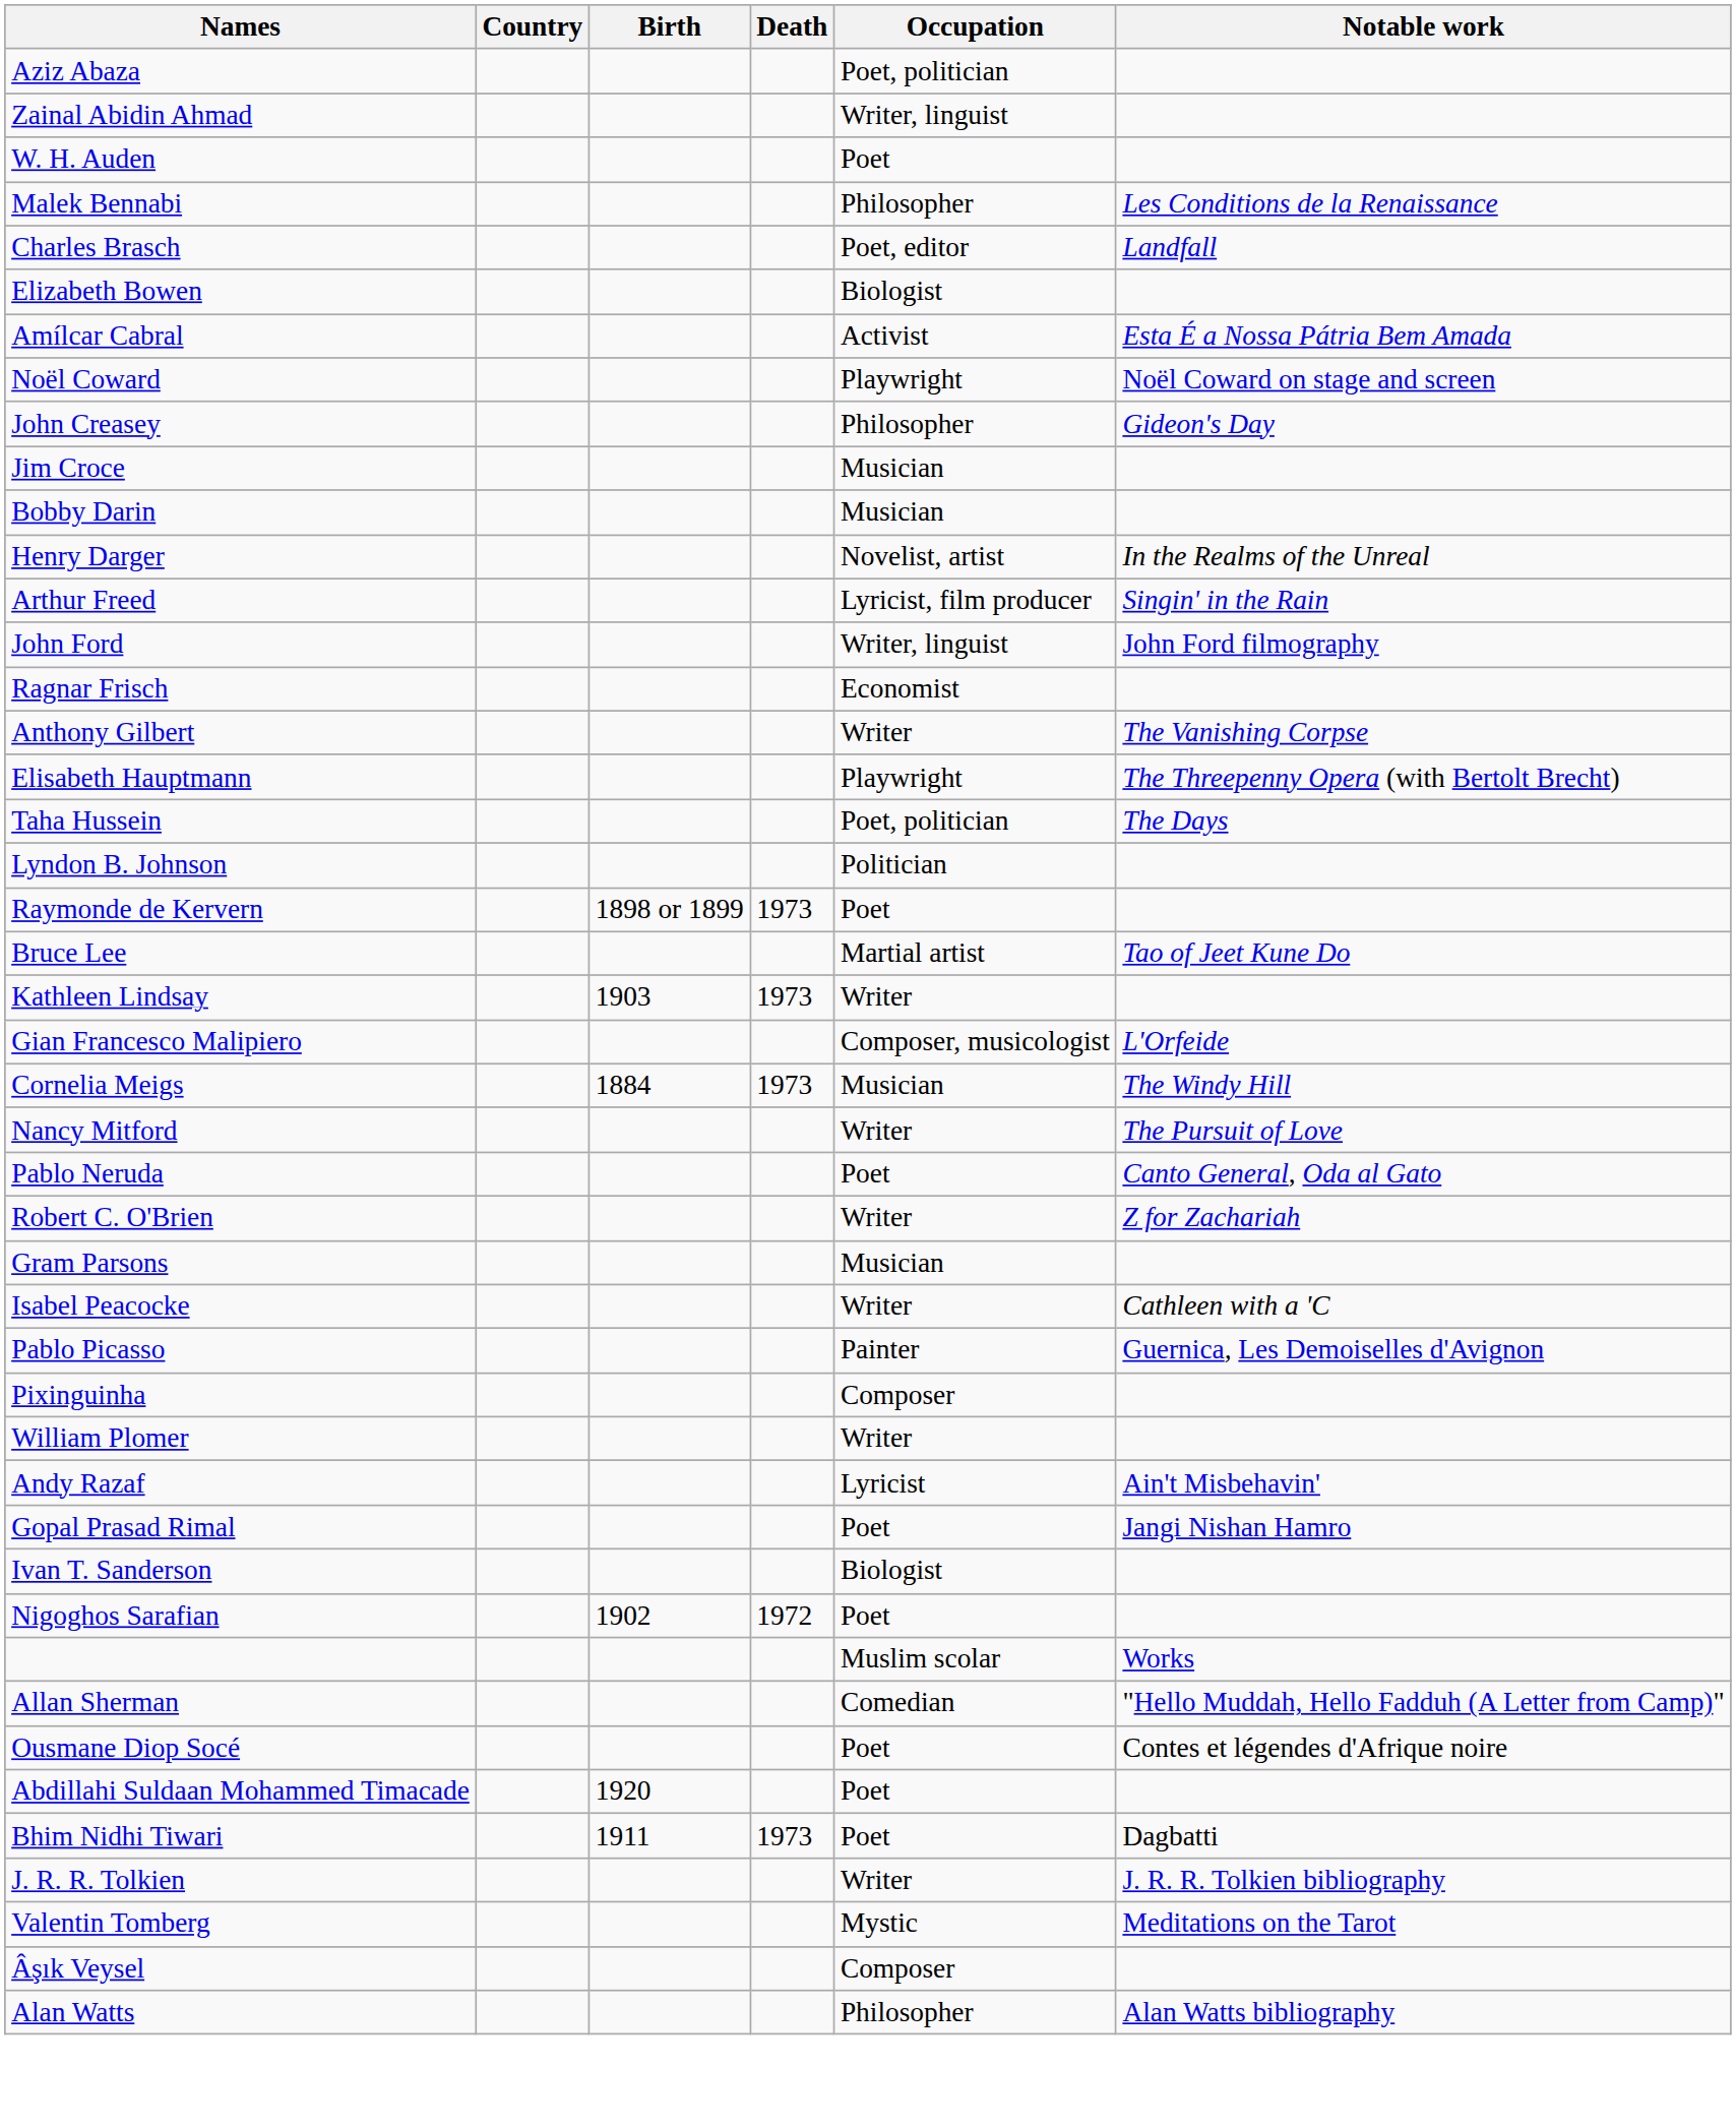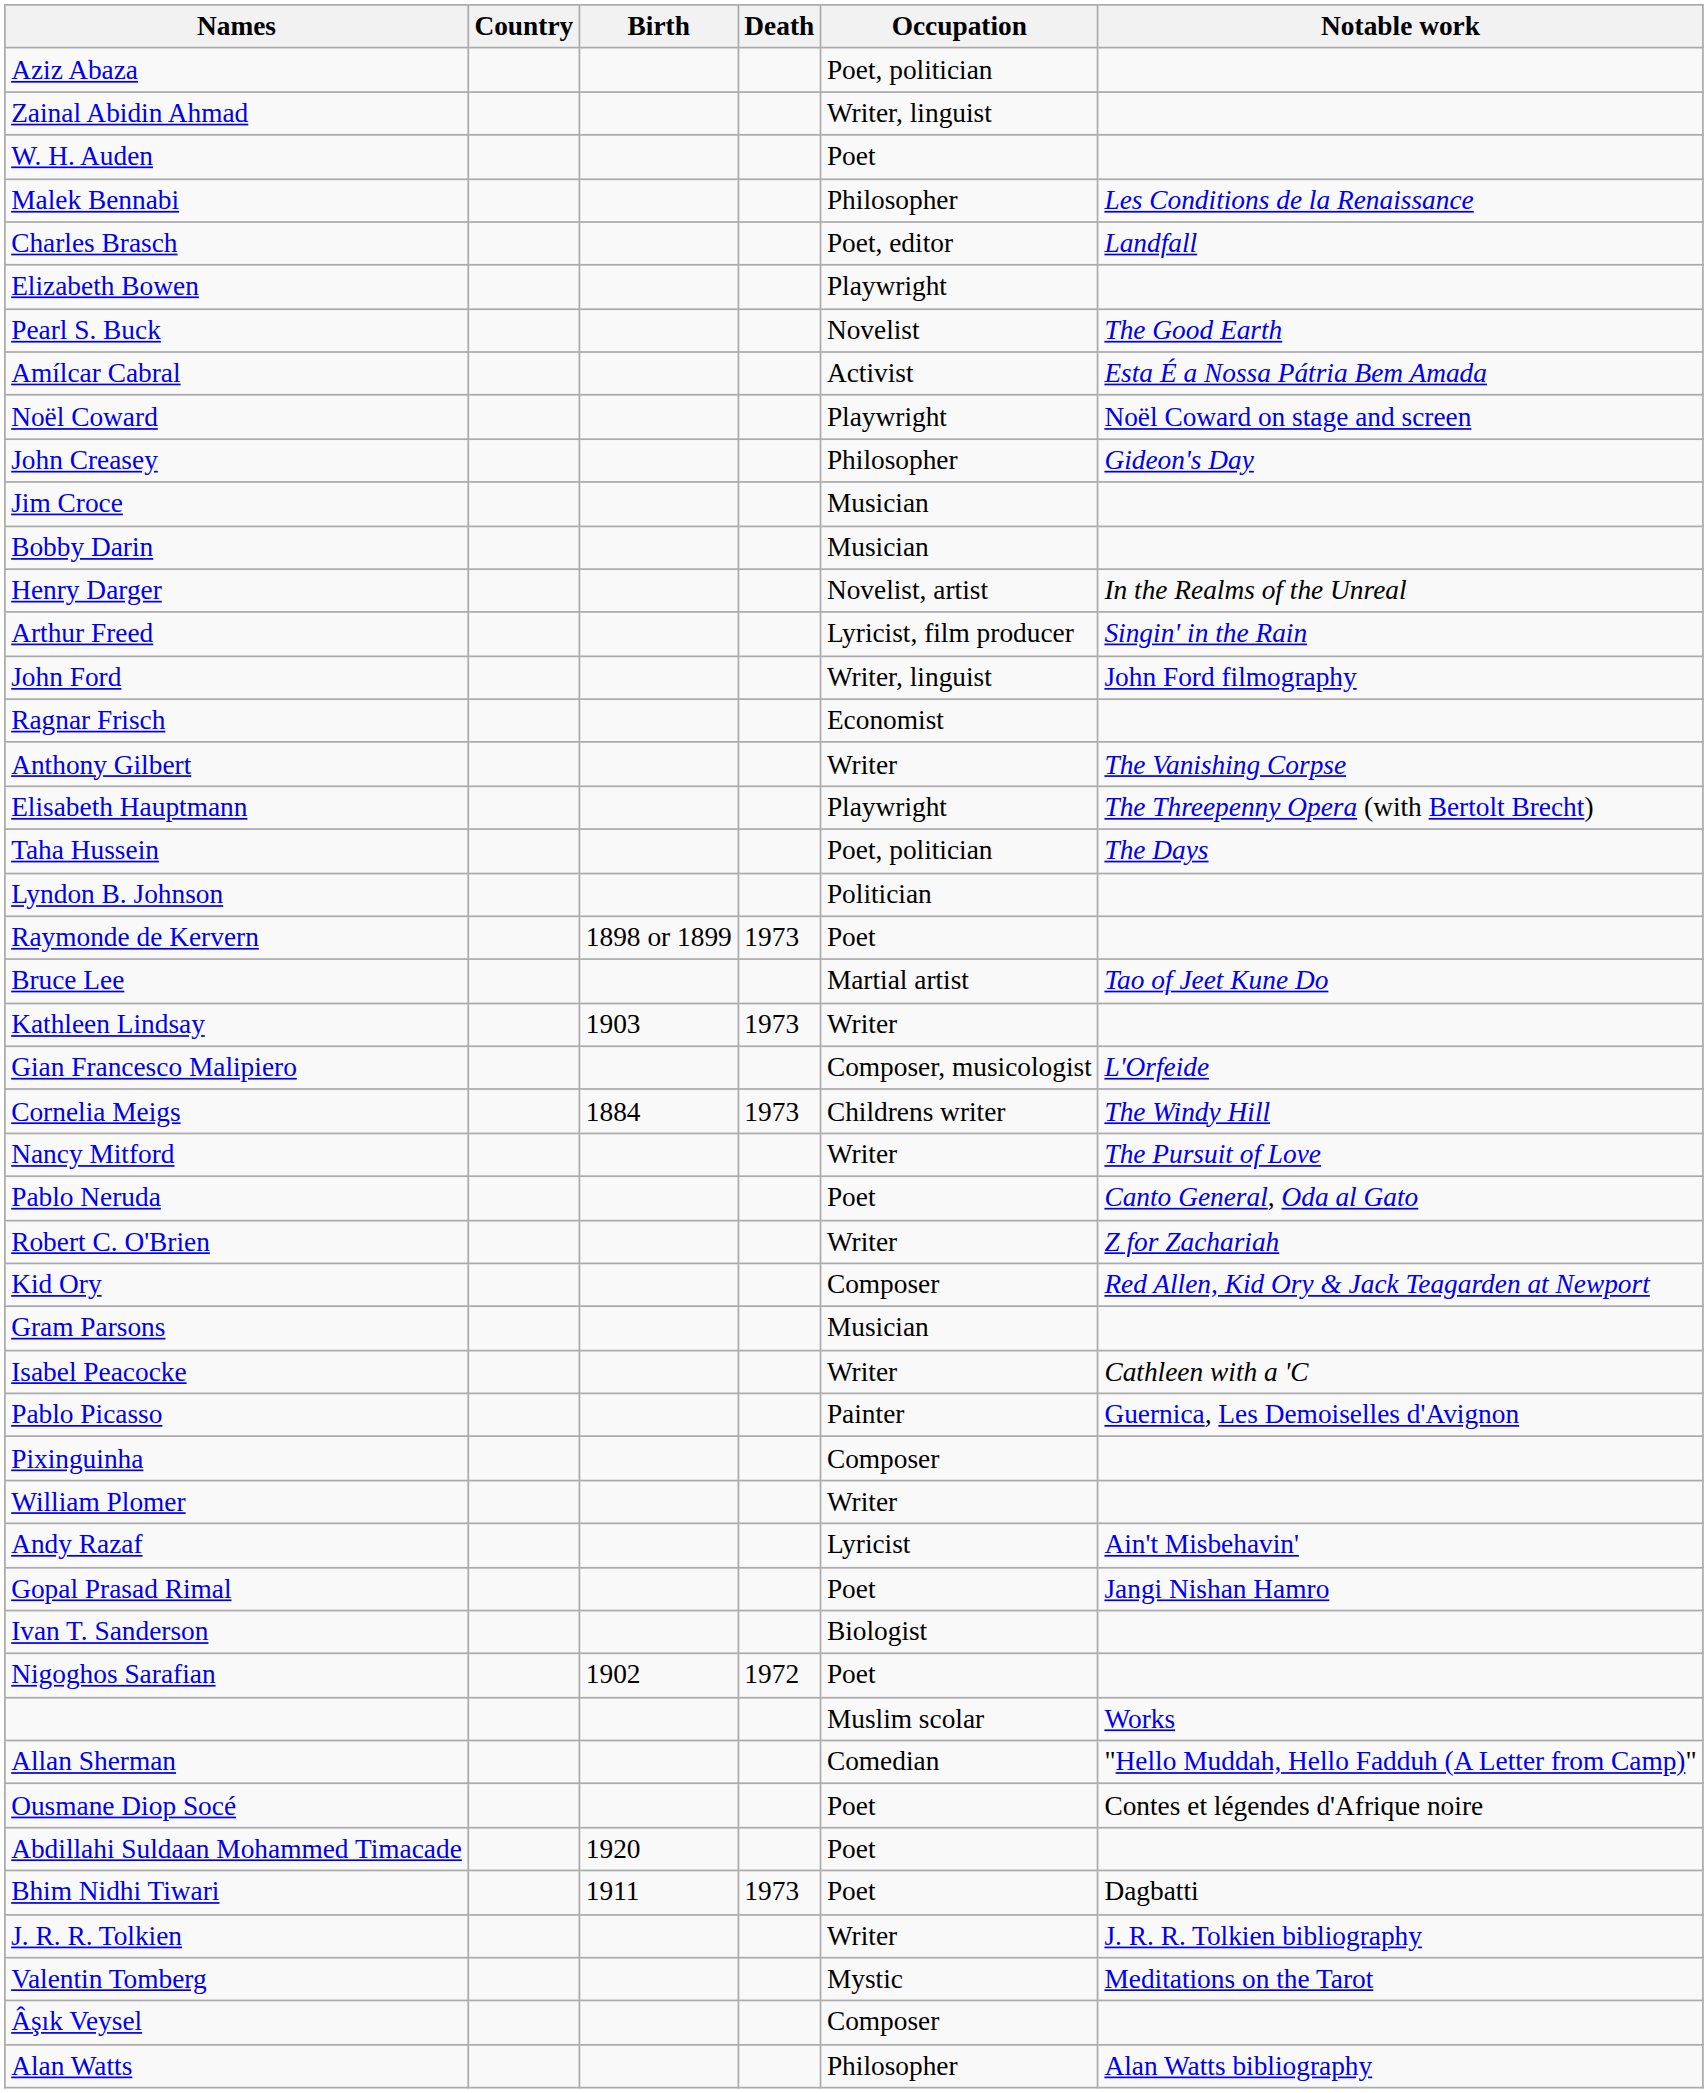Elizabeth Bowen | Occupation: Biologist -> Playwright
+ row: Pearl S. Buck | Novelist | The Good Earth
Cornelia Meigs | Occupation: Musician -> Childrens writer
+ row: Kid Ory | Composer | Red Allen, Kid Ory & Jack Teagarden at Newport
